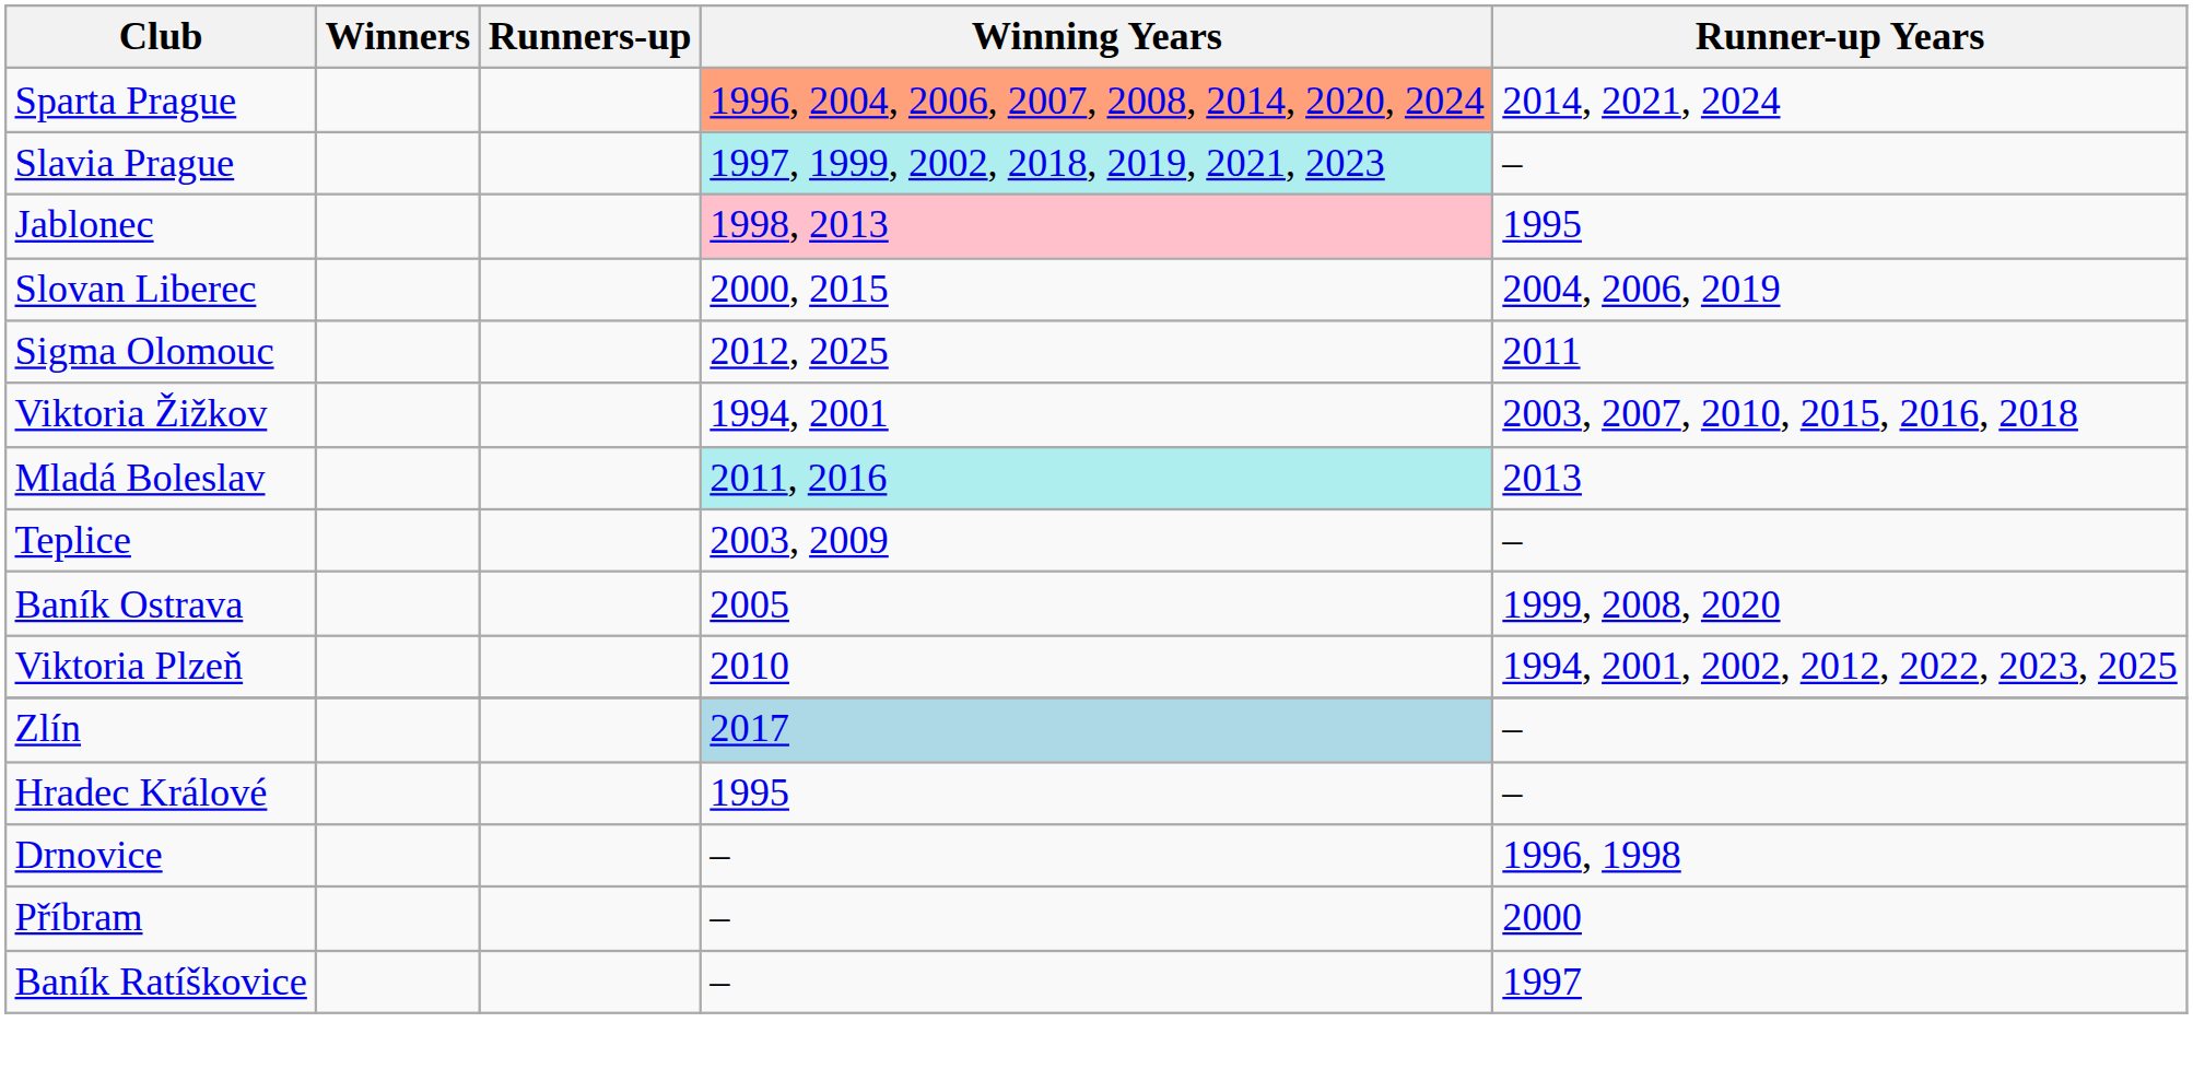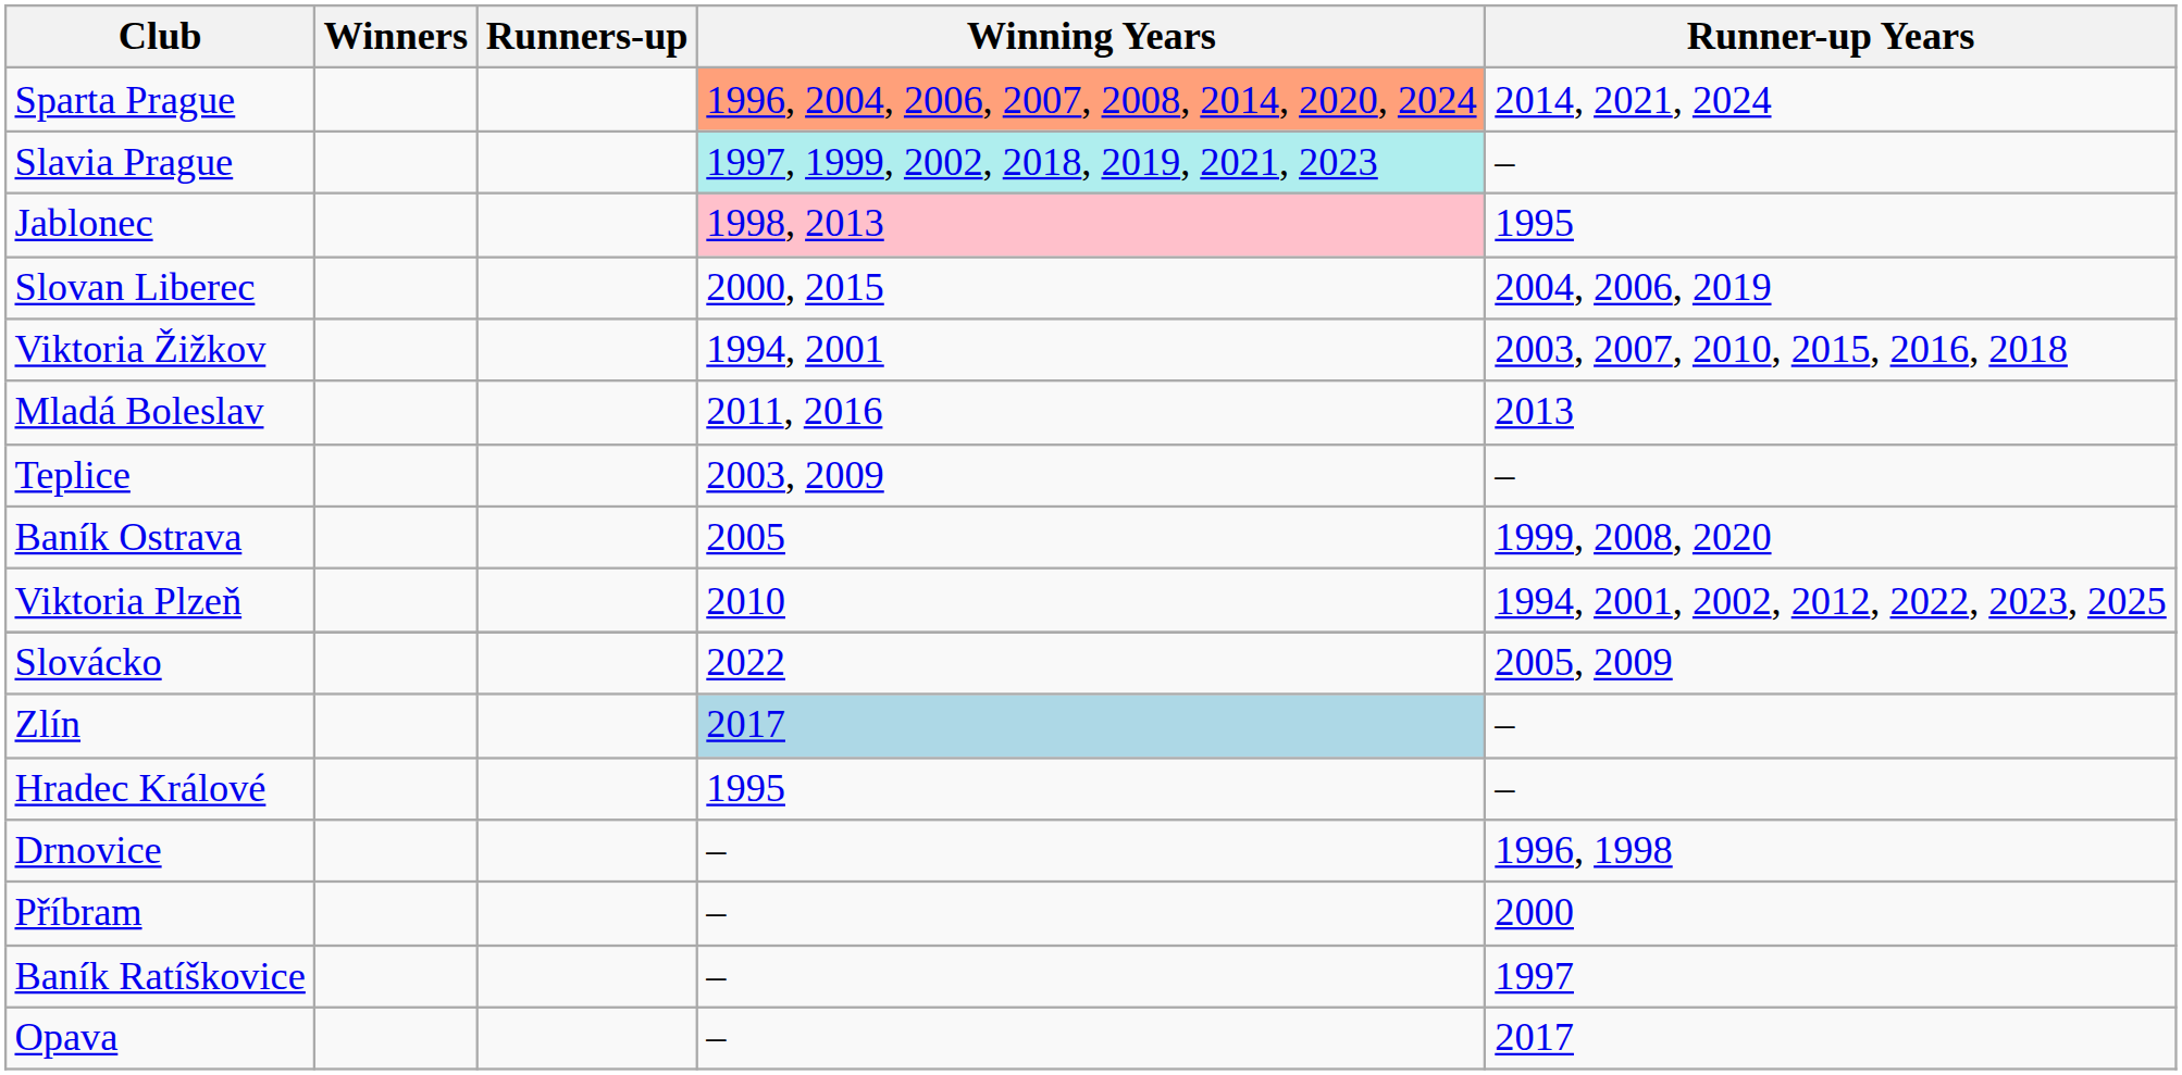- row: Sigma Olomouc | 2012, 2025 | 2011
Mladá Boleslav | Winning Years: paleturquoise background -> no background
+ row: Slovácko | 2022 | 2005, 2009
+ row: Opava | – | 2017
